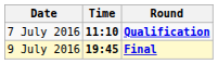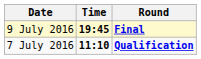rows swapped: 7 July 2016 <-> 9 July 2016
